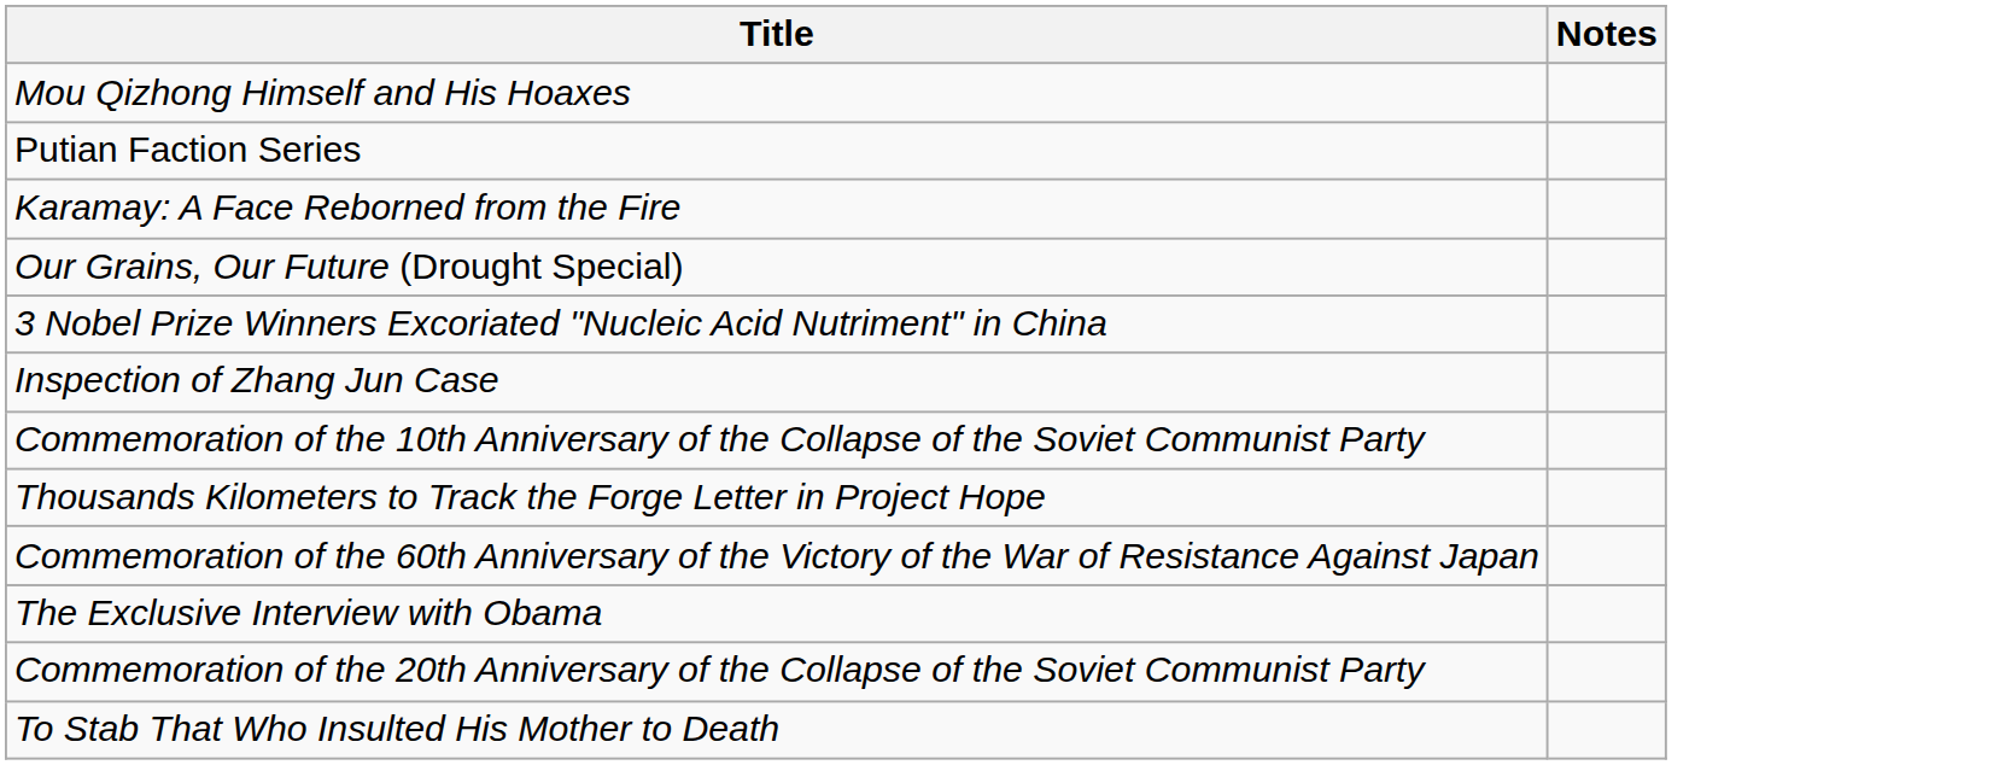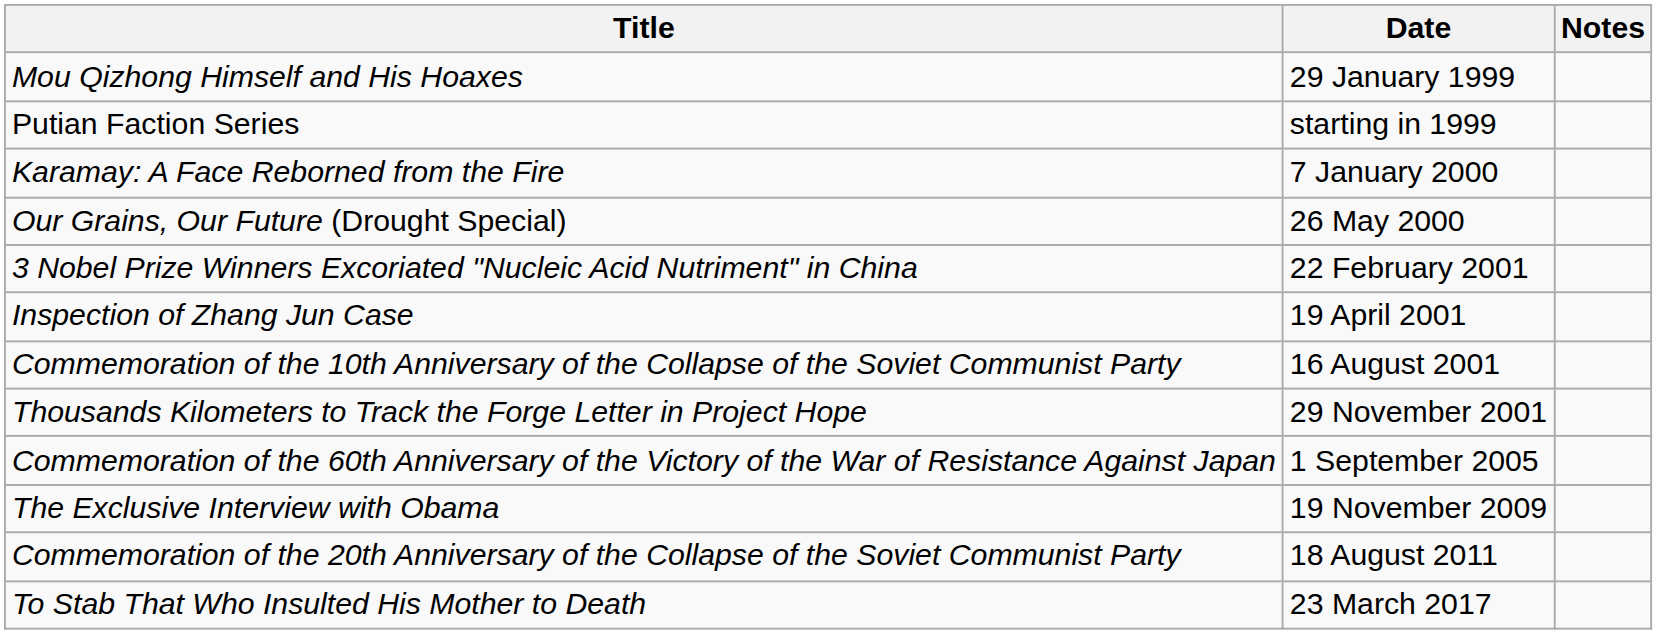+ column: Date | 29 January 1999 | starting in 1999 | 7 January 2000 | 26 May 2000 | 22 February 2001 | 19 April 2001 | 16 August 2001 | 29 November 2001 | 1 September 2005 | 19 November 2009 | 18 August 2011 | 23 March 2017
